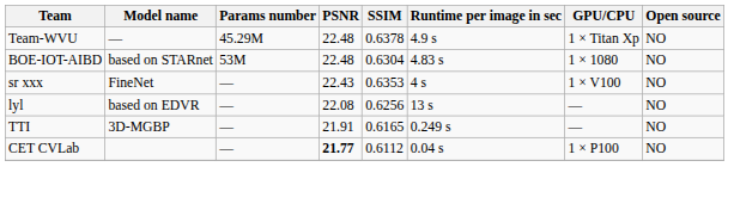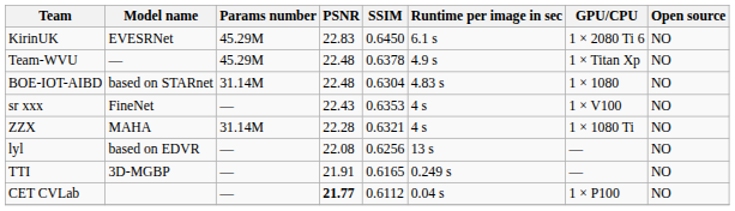+ row: KirinUK | EVESRNet | 45.29M | 22.83 | 0.6450 | 6.1 s | 1 × 2080 Ti 6 | NO
BOE-IOT-AIBD | Params number: 53M -> 31.14M
+ row: ZZX | MAHA | 31.14M | 22.28 | 0.6321 | 4 s | 1 × 1080 Ti | NO
